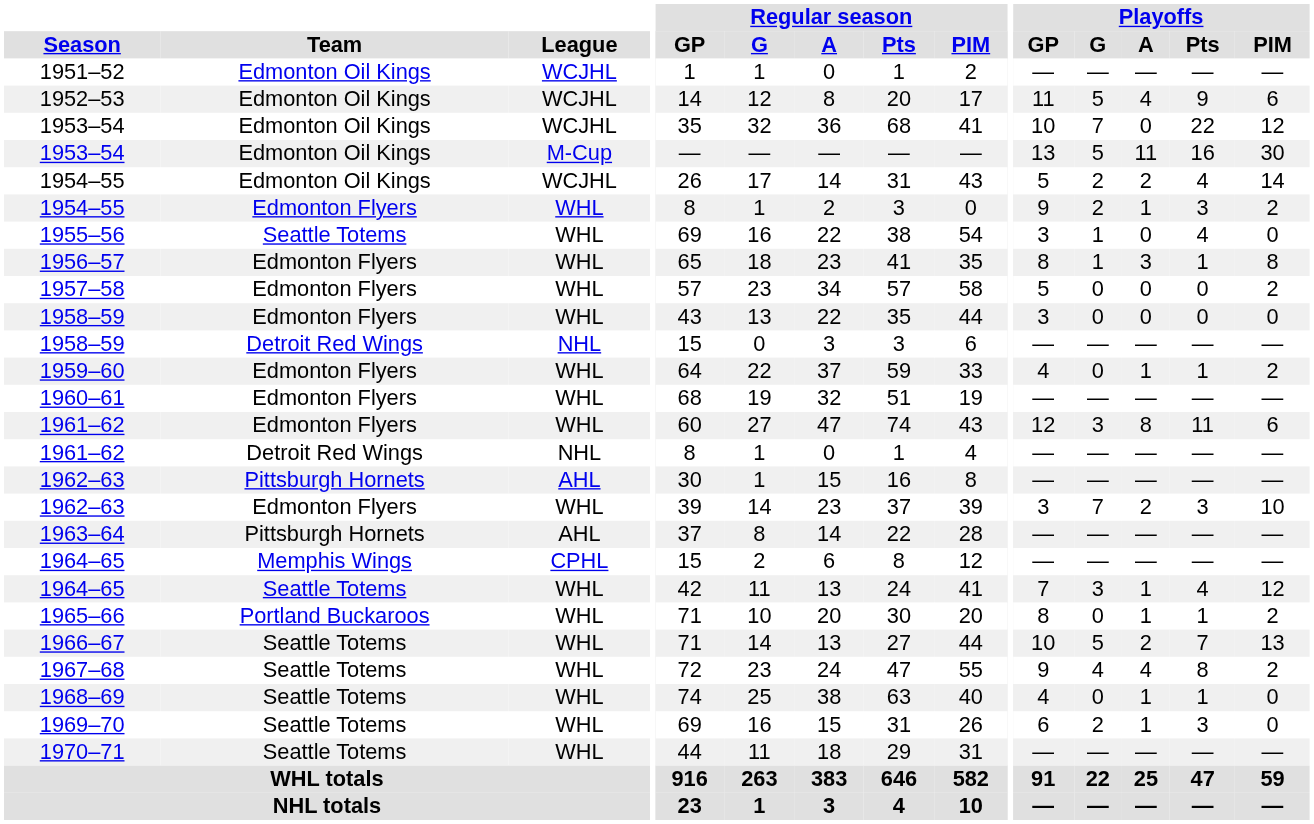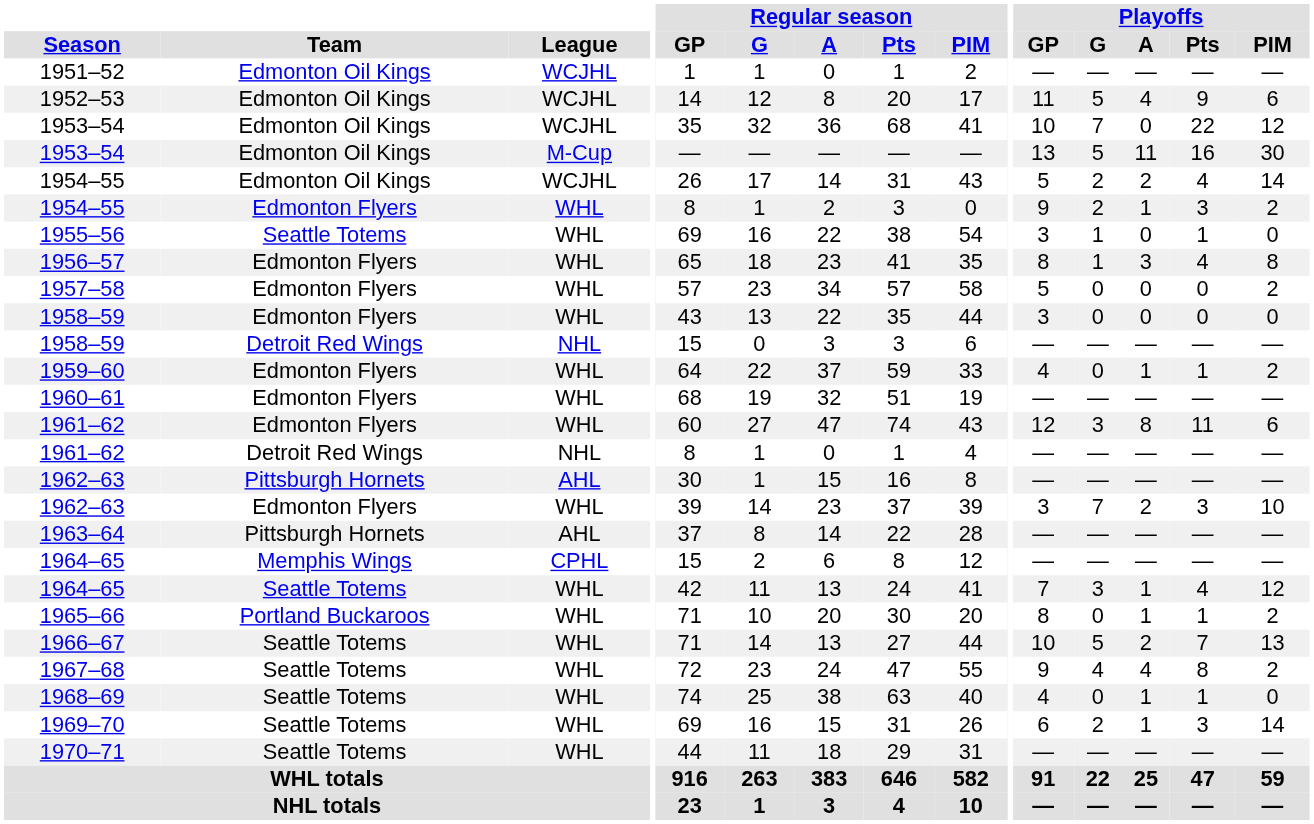1955–56 | Playoffs / Pts: 4 -> 1
1956–57 | Playoffs / Pts: 1 -> 4
1969–70 | Playoffs / PIM: 0 -> 14
